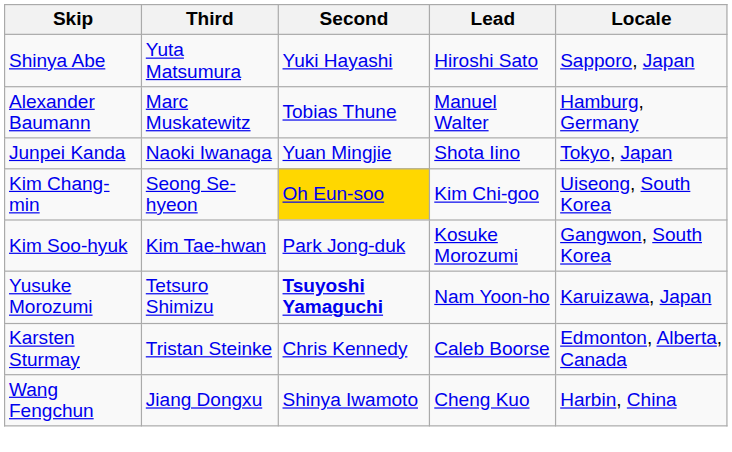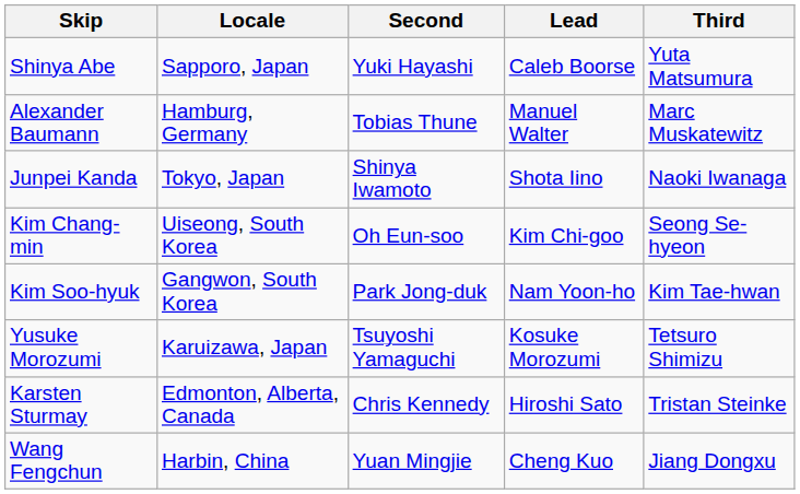columns swapped: Third <-> Locale
Shinya Abe | Lead: Hiroshi Sato -> Caleb Boorse
Junpei Kanda | Second: Yuan Mingjie -> Shinya Iwamoto
Kim Chang-min | Second: gold background -> no background
Kim Soo-hyuk | Lead: Kosuke Morozumi -> Nam Yoon-ho
Yusuke Morozumi | Second: bold -> normal
Yusuke Morozumi | Lead: Nam Yoon-ho -> Kosuke Morozumi
Karsten Sturmay | Lead: Caleb Boorse -> Hiroshi Sato
Wang Fengchun | Second: Shinya Iwamoto -> Yuan Mingjie
